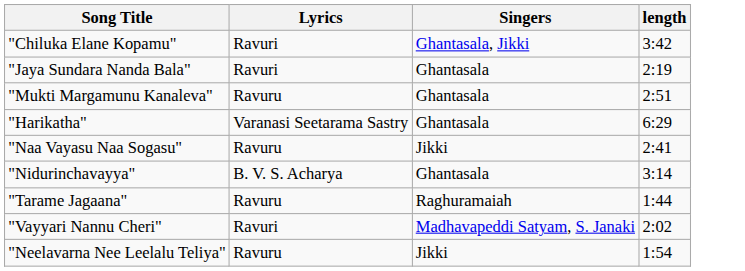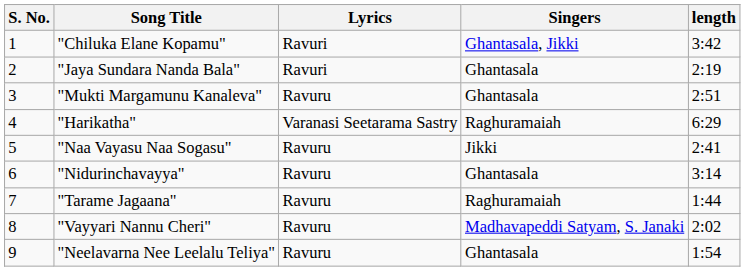+ column: S. No. | 1 | 2 | 3 | 4 | 5 | 6 | 7 | 8 | 9
"Harikatha" | Singers: Ghantasala -> Raghuramaiah
"Nidurinchavayya" | Lyrics: B. V. S. Acharya -> Ravuru
"Vayyari Nannu Cheri" | Lyrics: Ravuri -> Ravuru
"Neelavarna Nee Leelalu Teliya" | Singers: Jikki -> Ghantasala
